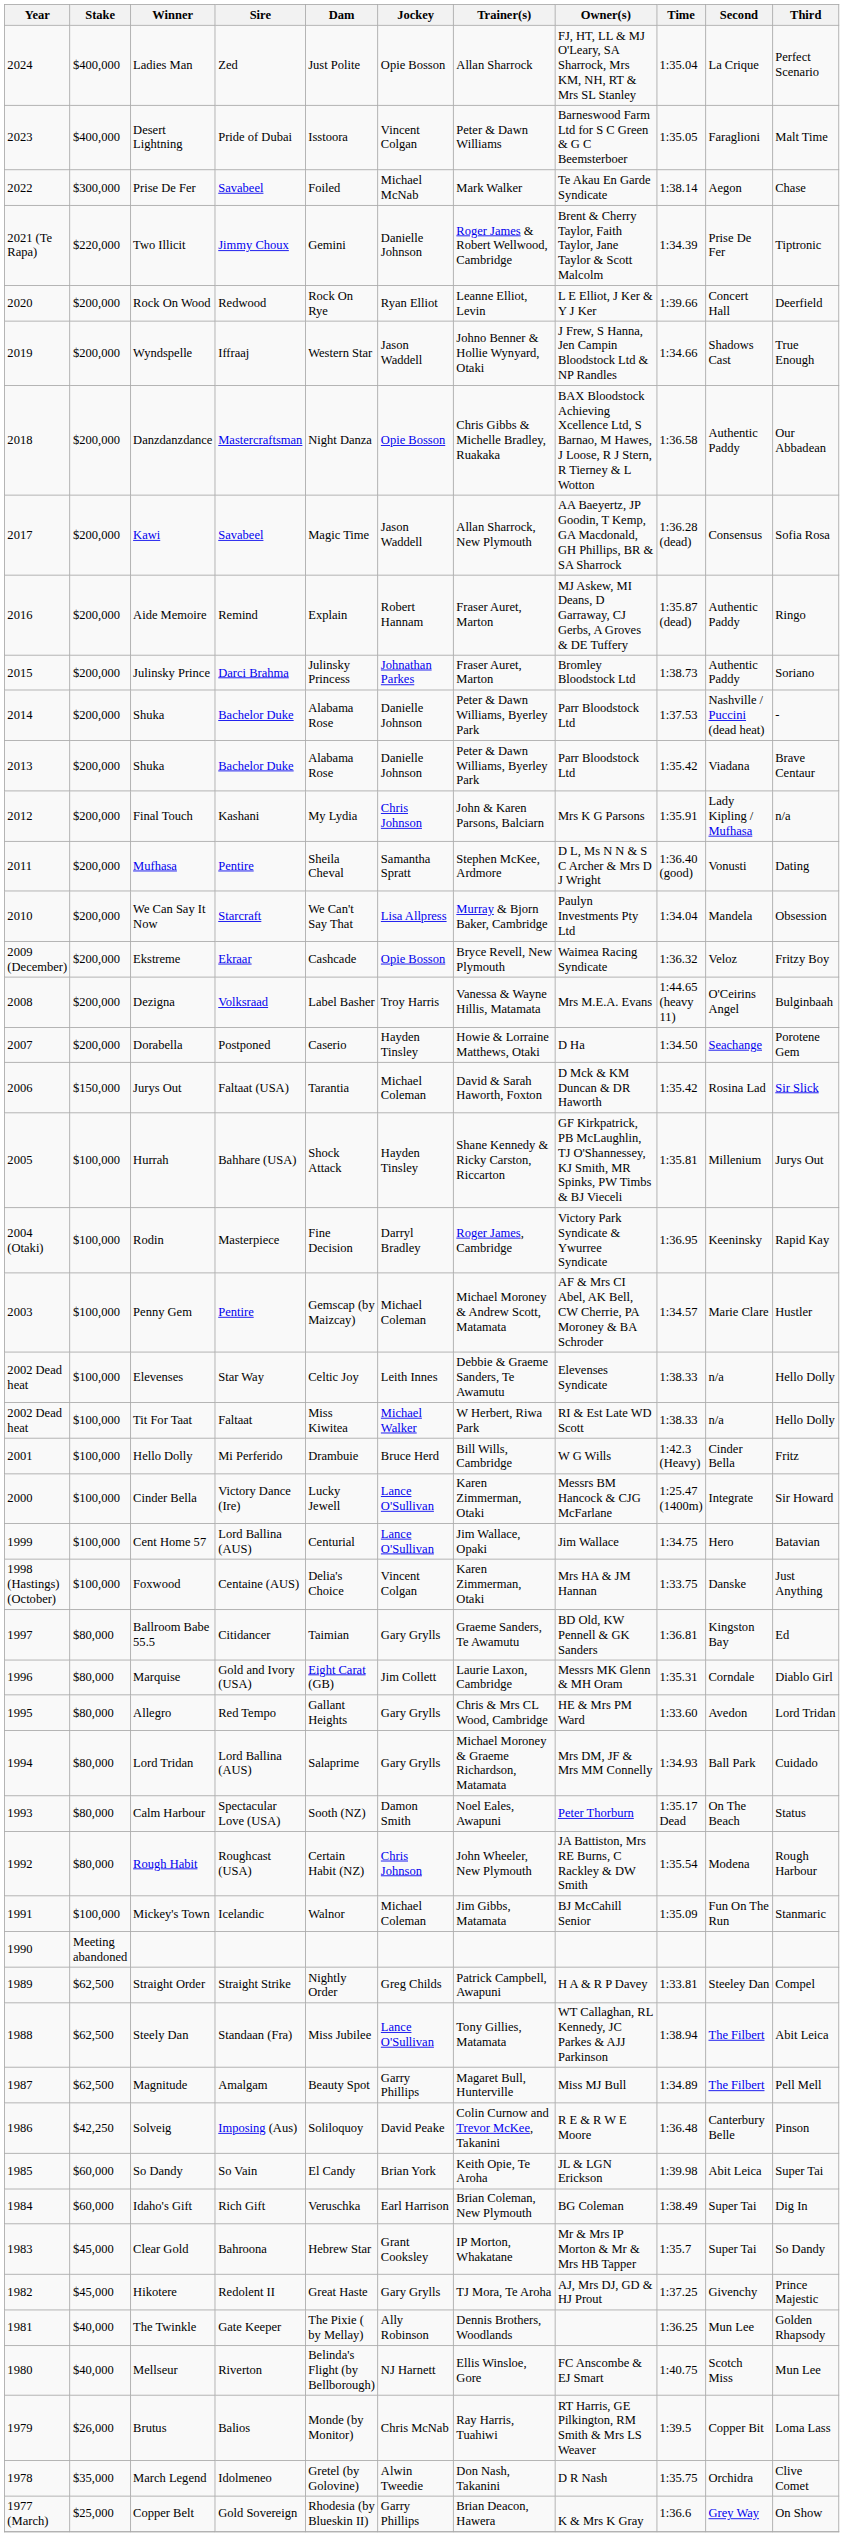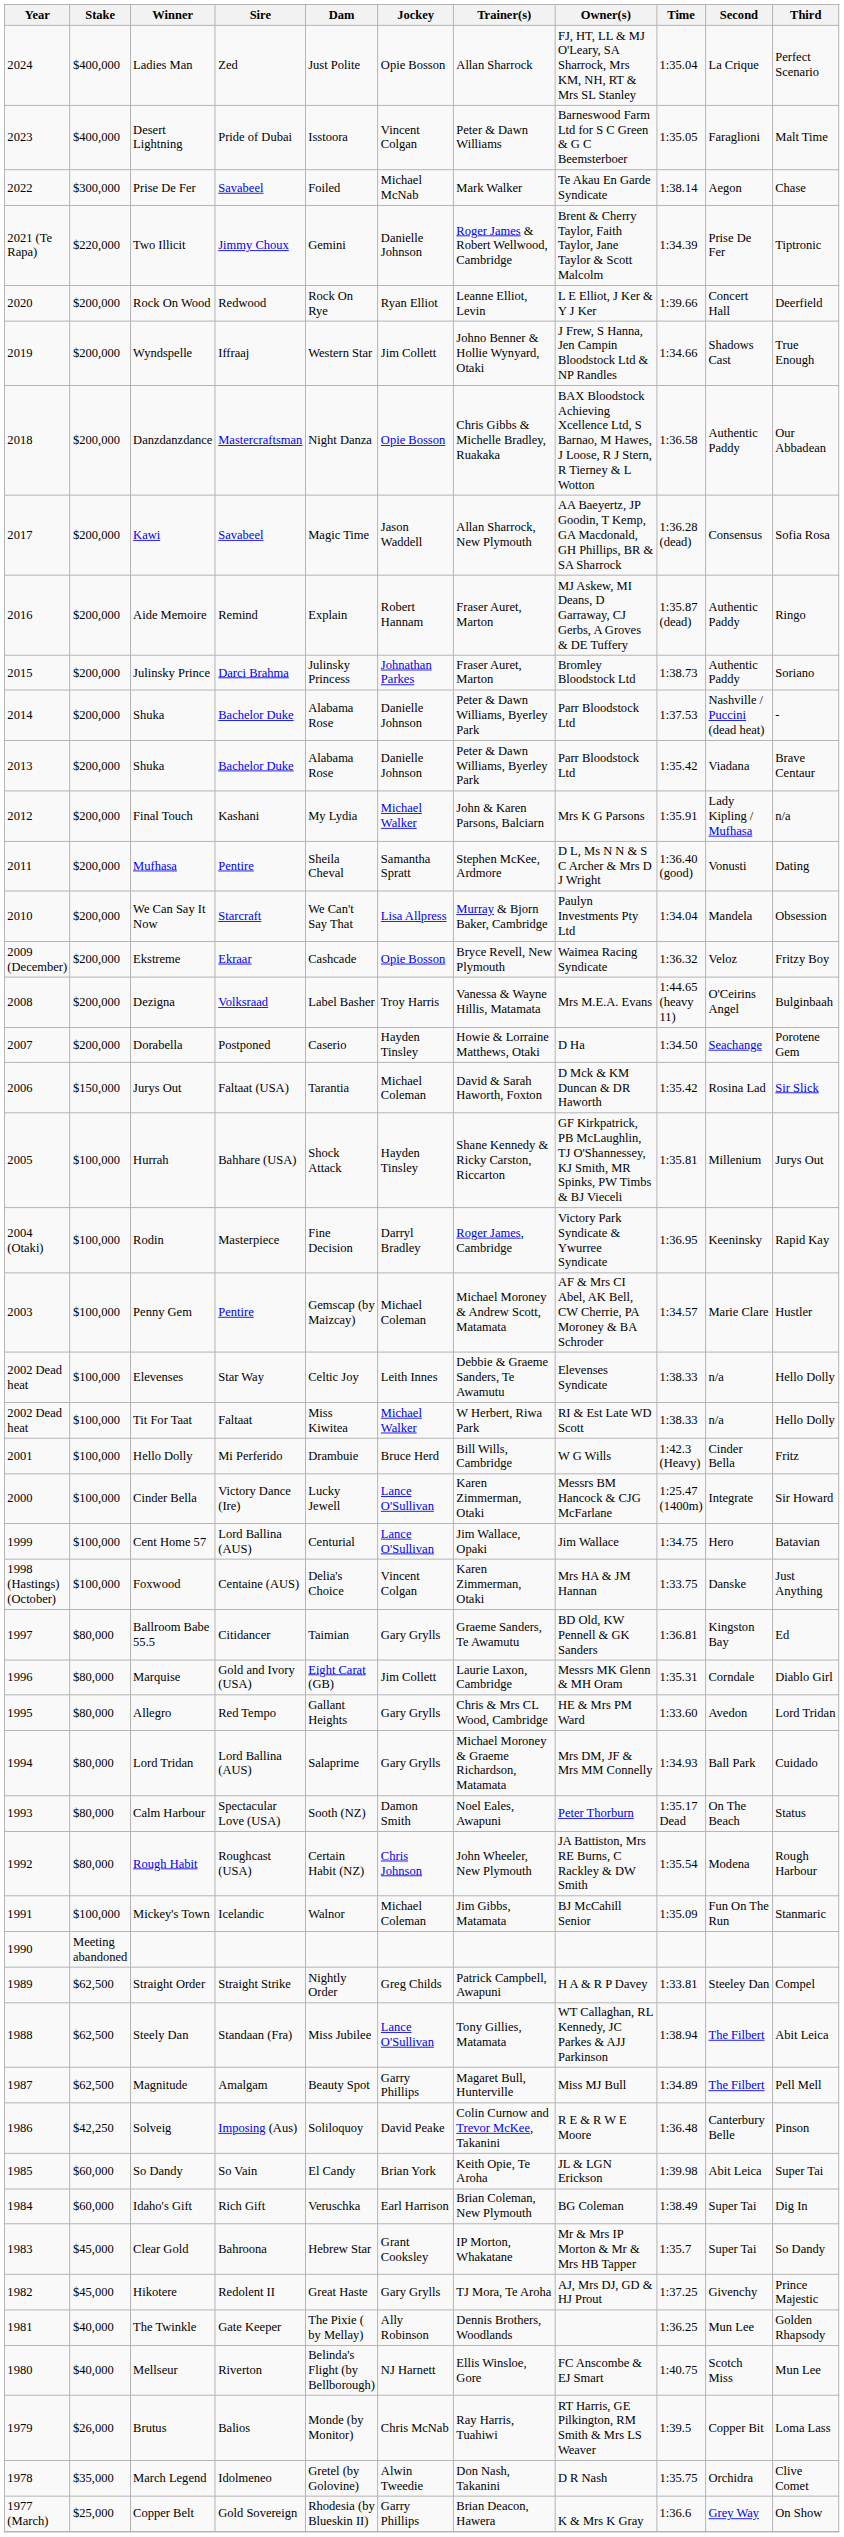Wyndspelle | Jockey: Jason Waddell -> Jim Collett
Final Touch | Jockey: Chris Johnson -> Michael Walker
